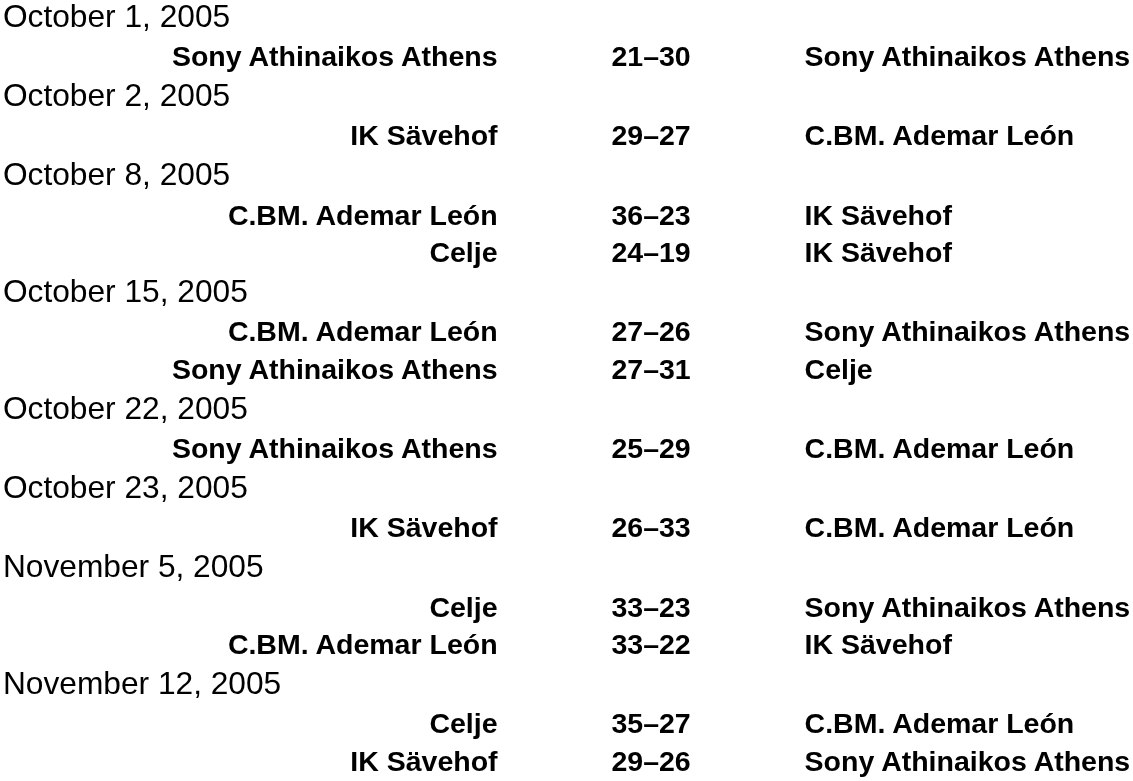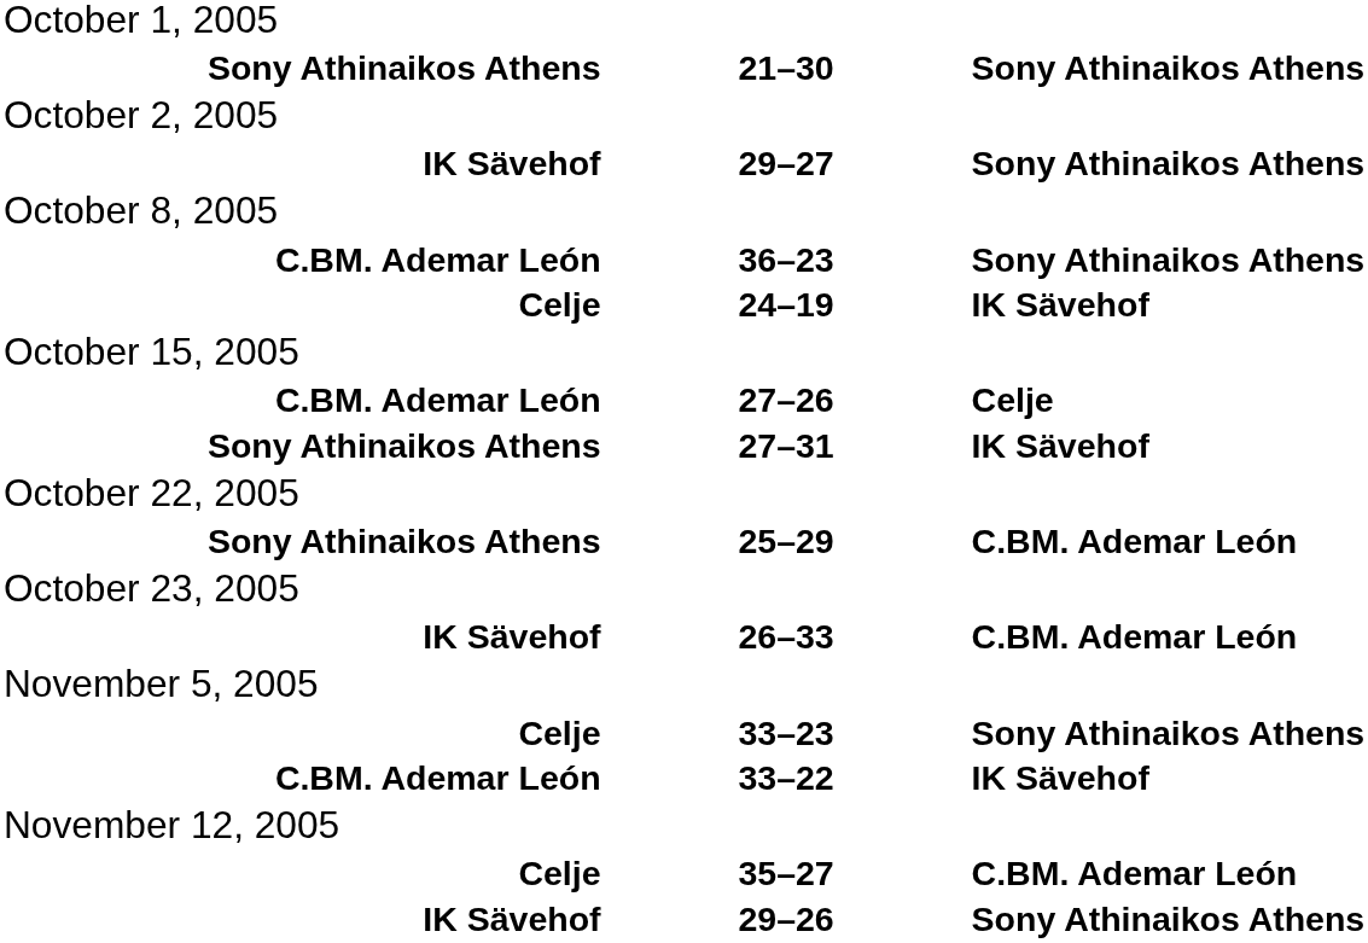29–27 | column 3: C.BM. Ademar León -> Sony Athinaikos Athens
36–23 | column 3: IK Sävehof -> Sony Athinaikos Athens
27–26 | column 3: Sony Athinaikos Athens -> Celje
27–31 | column 3: Celje -> IK Sävehof
